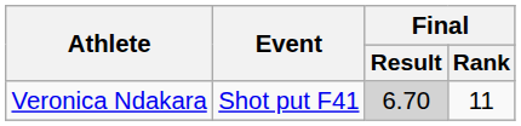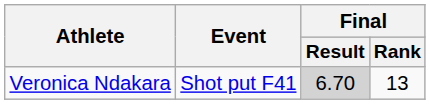Veronica Ndakara | Final / Rank: 11 -> 13
